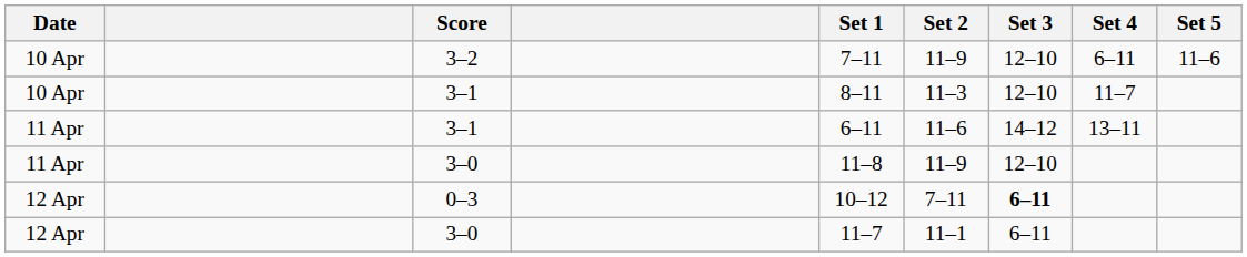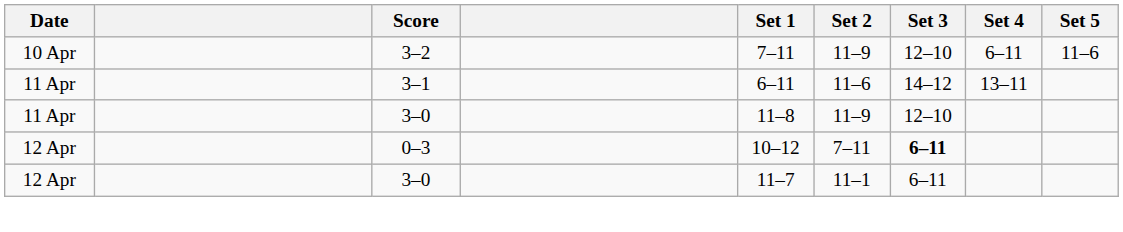- row: 10 Apr | 3–1 | 8–11 | 11–3 | 12–10 | 11–7
